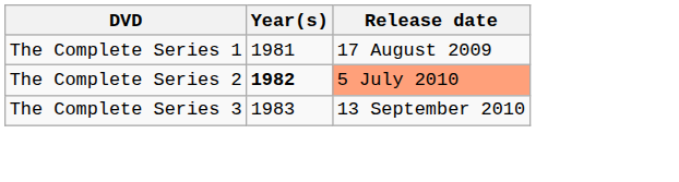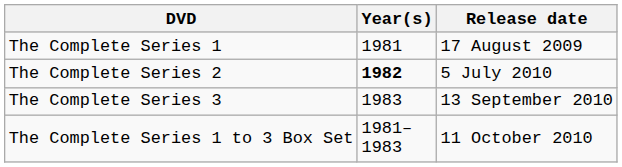The Complete Series 2 | Release date: lightsalmon background -> no background
+ row: The Complete Series 1 to 3 Box Set | 1981– 1983 | 11 October 2010
